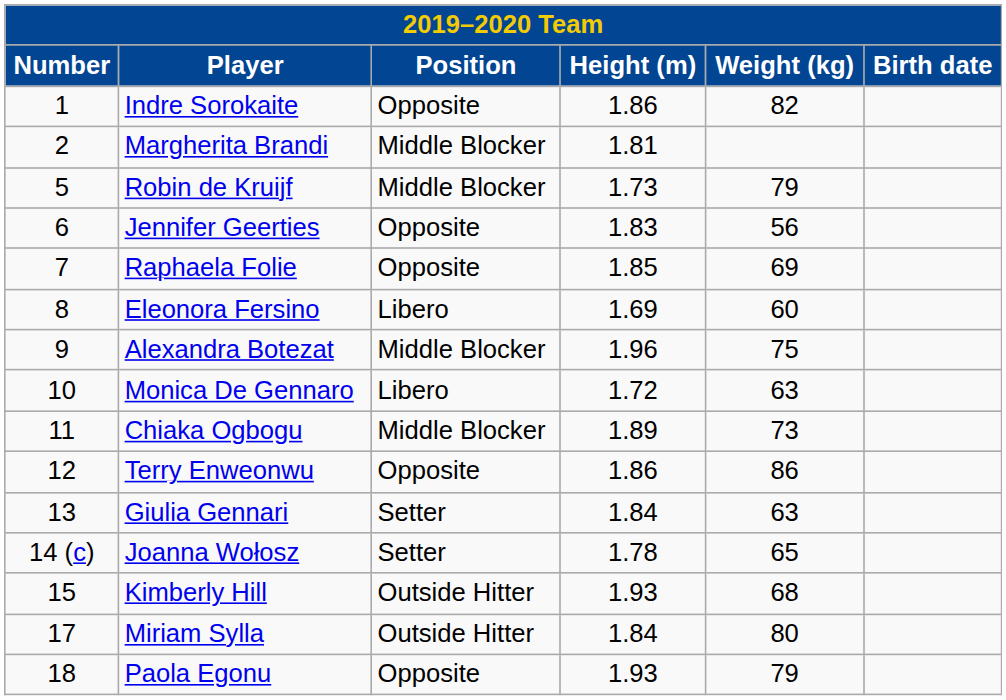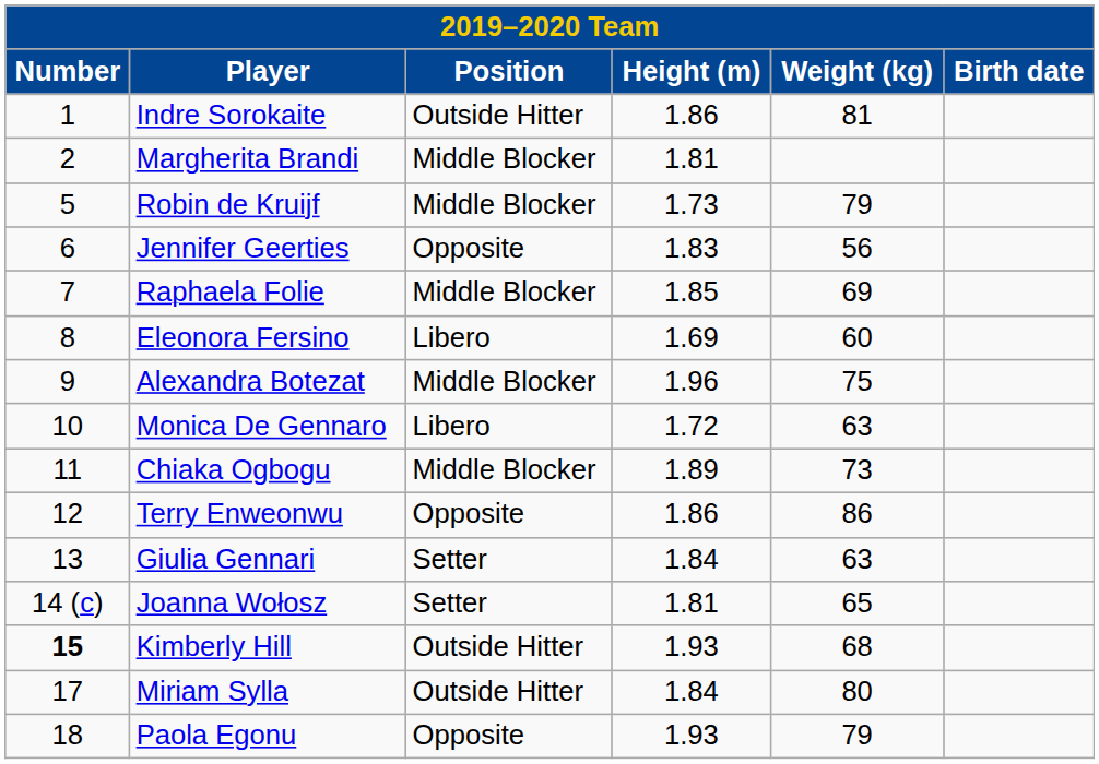Indre Sorokaite | Position: Opposite -> Outside Hitter
Indre Sorokaite | Weight (kg): 82 -> 81
Raphaela Folie | Position: Opposite -> Middle Blocker
Joanna Wołosz | Height (m): 1.78 -> 1.81
Kimberly Hill | Number: normal -> bold
